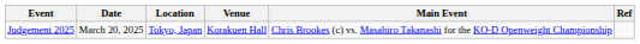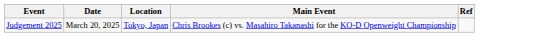- column: Venue | Korakuen Hall
